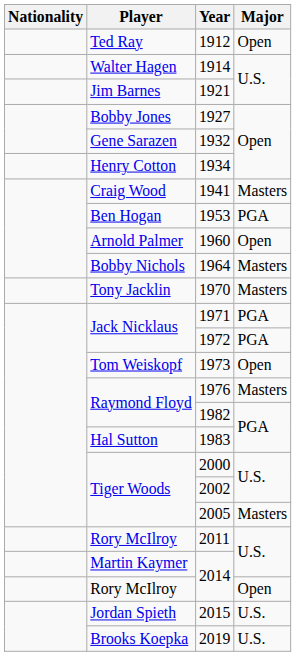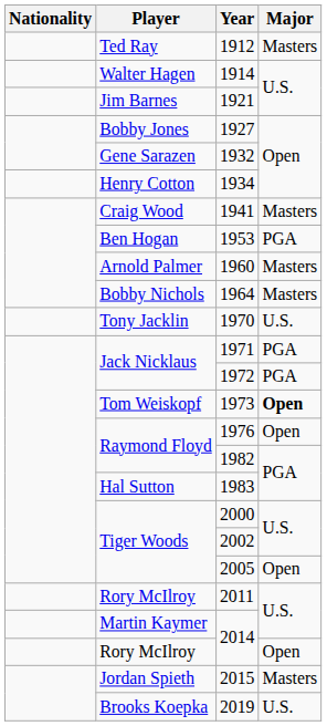1912 | Major: Open -> Masters
1960 | Major: Open -> Masters
1970 | Major: Masters -> U.S.
1973 | Major: normal -> bold
1976 | Major: Masters -> Open
2005 | Major: Masters -> Open
2015 | Major: U.S. -> Masters
